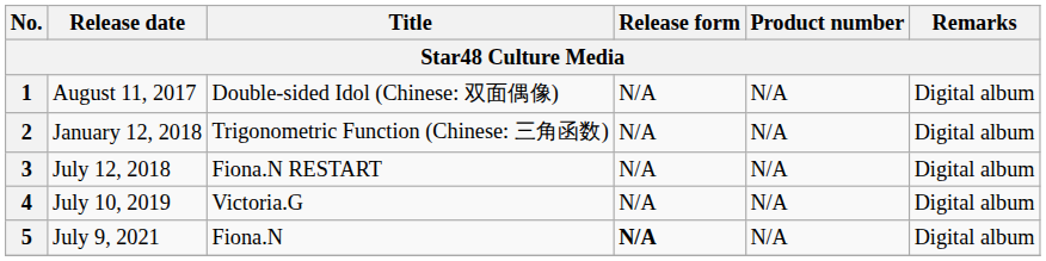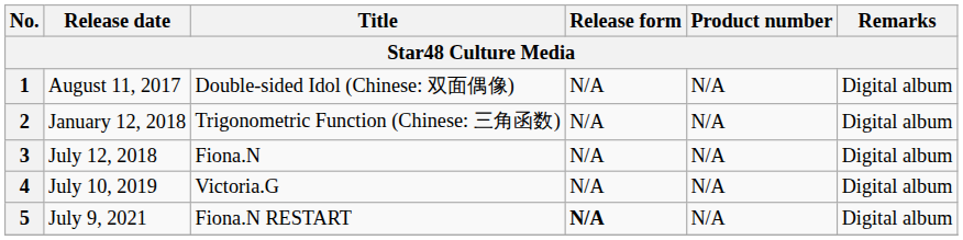3 | Title: Fiona.N RESTART -> Fiona.N
5 | Title: Fiona.N -> Fiona.N RESTART
